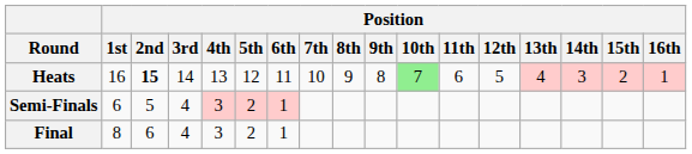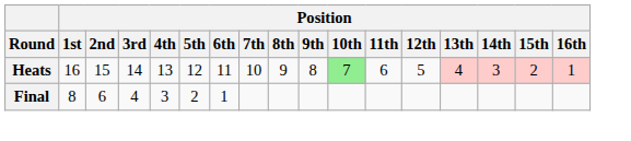Heats | Position / 2nd: bold -> normal
- row: Semi-Finals | 6 | 5 | 4 | 3 | 2 | 1
